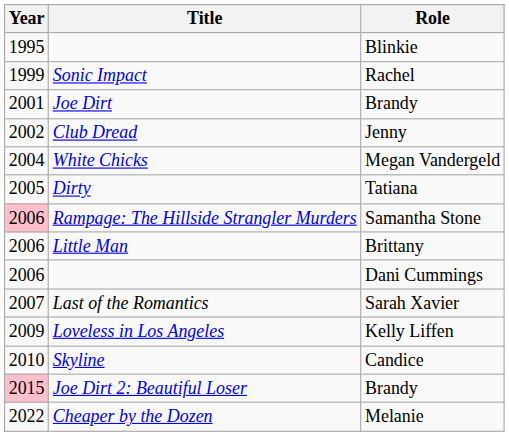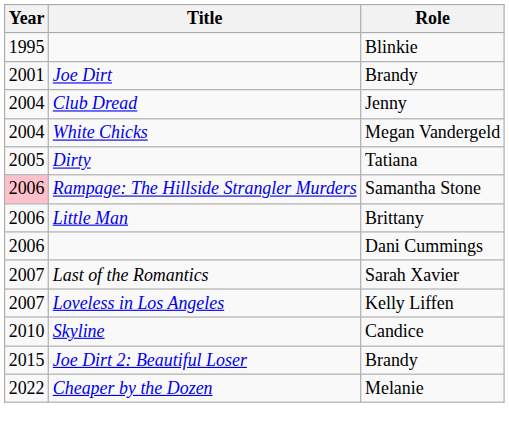- row: 1999 | Sonic Impact | Rachel
Club Dread | Year: 2002 -> 2004
Loveless in Los Angeles | Year: 2009 -> 2007
Joe Dirt 2: Beautiful Loser | Year: pink background -> no background
